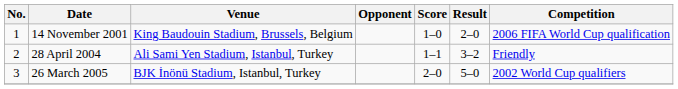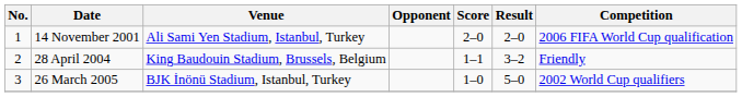14 November 2001 | Venue: King Baudouin Stadium, Brussels, Belgium -> Ali Sami Yen Stadium, Istanbul, Turkey
14 November 2001 | Score: 1–0 -> 2–0
28 April 2004 | Venue: Ali Sami Yen Stadium, Istanbul, Turkey -> King Baudouin Stadium, Brussels, Belgium
26 March 2005 | Score: 2–0 -> 1–0
